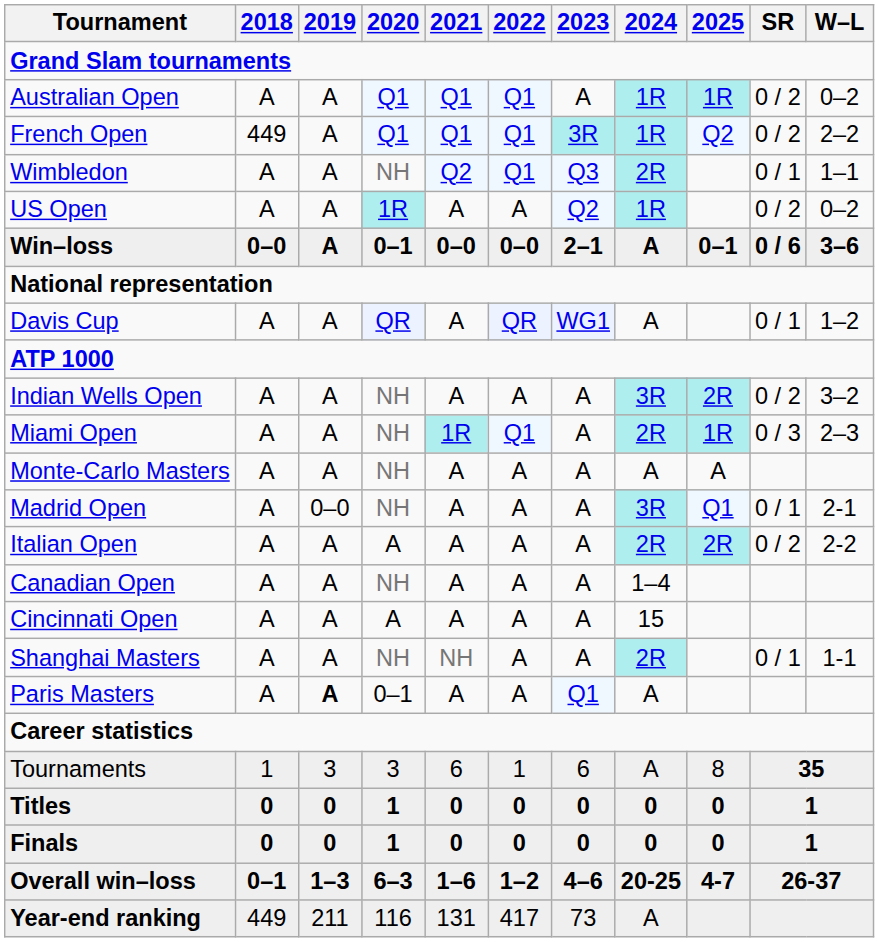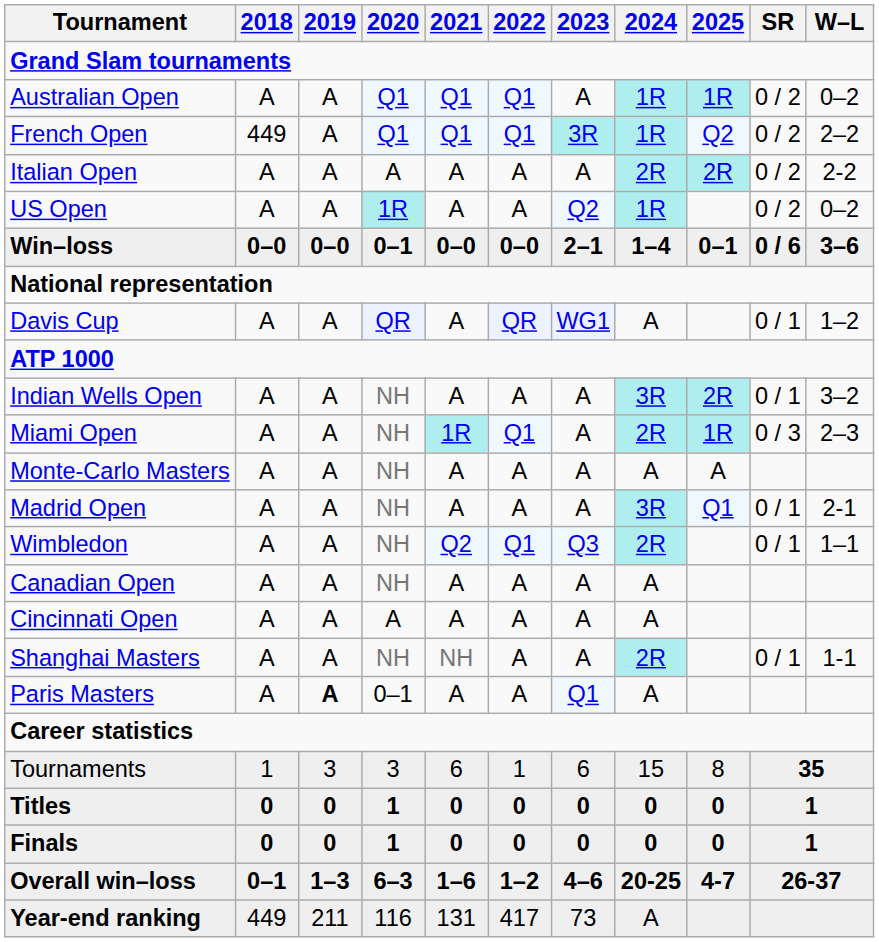rows swapped: Wimbledon <-> Italian Open
Win–loss | 2019: A -> 0–0
Win–loss | 2024: A -> 1–4
Indian Wells Open | SR: 0 / 2 -> 0 / 1
Madrid Open | 2019: 0–0 -> A
Canadian Open | 2024: 1–4 -> A
Cincinnati Open | 2024: 15 -> A
Tournaments | 2024: A -> 15
